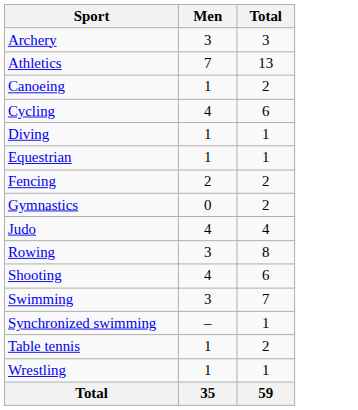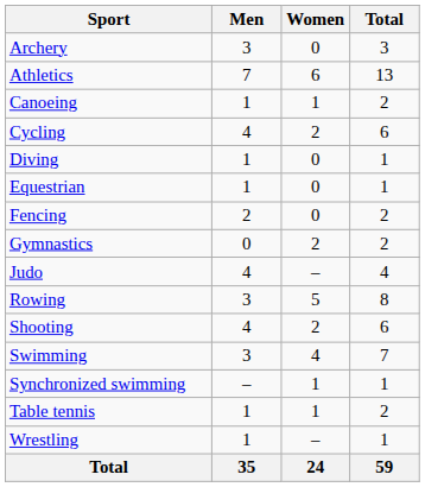+ column: Women | 0 | 6 | 1 | 2 | 0 | 0 | 0 | 2 | – | 5 | 2 | 4 | 1 | 1 | – | 24
